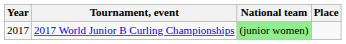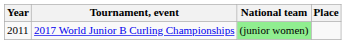2017 World Junior B Curling Championships | Year: 2017 -> 2011
